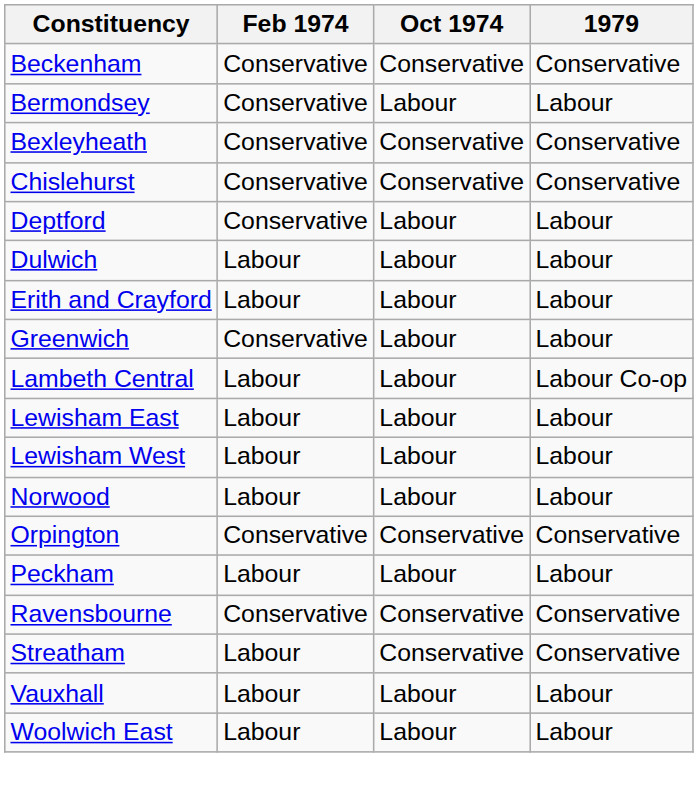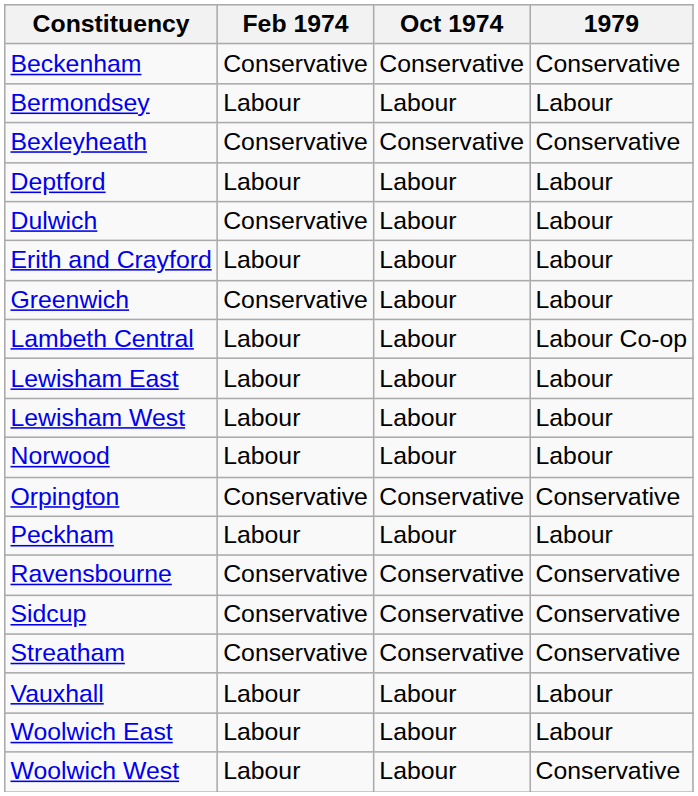Bermondsey | Feb 1974: Conservative -> Labour
- row: Chislehurst | Conservative | Conservative | Conservative
Deptford | Feb 1974: Conservative -> Labour
Dulwich | Feb 1974: Labour -> Conservative
+ row: Sidcup | Conservative | Conservative | Conservative
Streatham | Feb 1974: Labour -> Conservative
+ row: Woolwich West | Labour | Labour | Conservative
